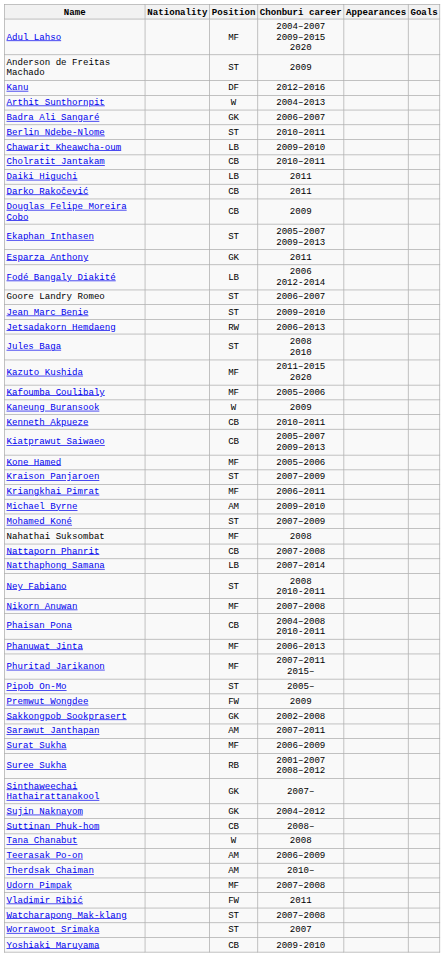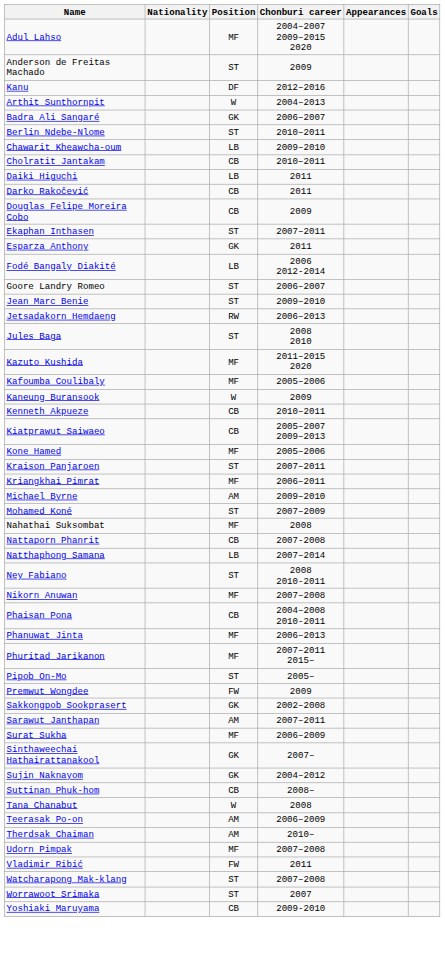Ekaphan Inthasen | Chonburi career: 2005–2007 2009–2013 -> 2007–2011
Kraison Panjaroen | Chonburi career: 2007–2009 -> 2007–2011
- row: Suree Sukha | RB | 2001–2007 2008–2012
